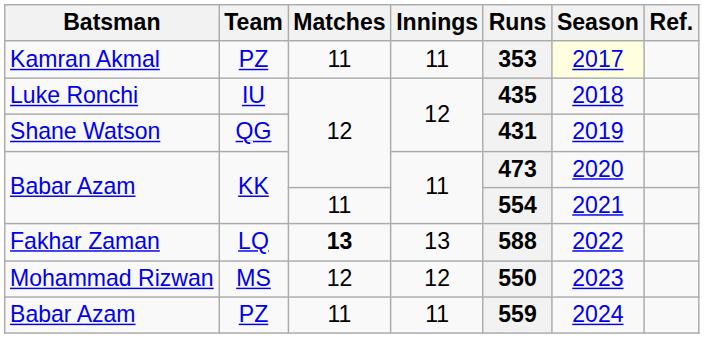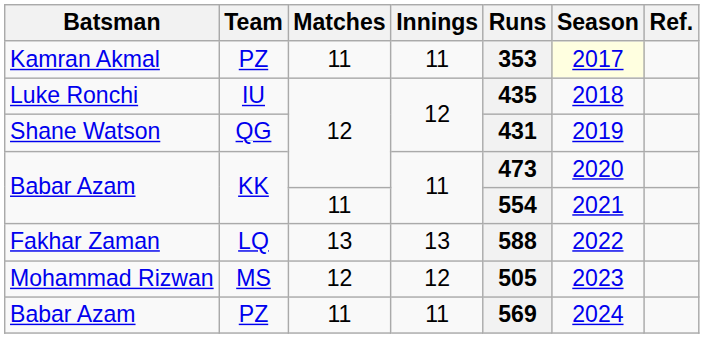Fakhar Zaman | Matches: bold -> normal
Mohammad Rizwan | Runs: 550 -> 505
Babar Azam / PZ | Runs: 559 -> 569
